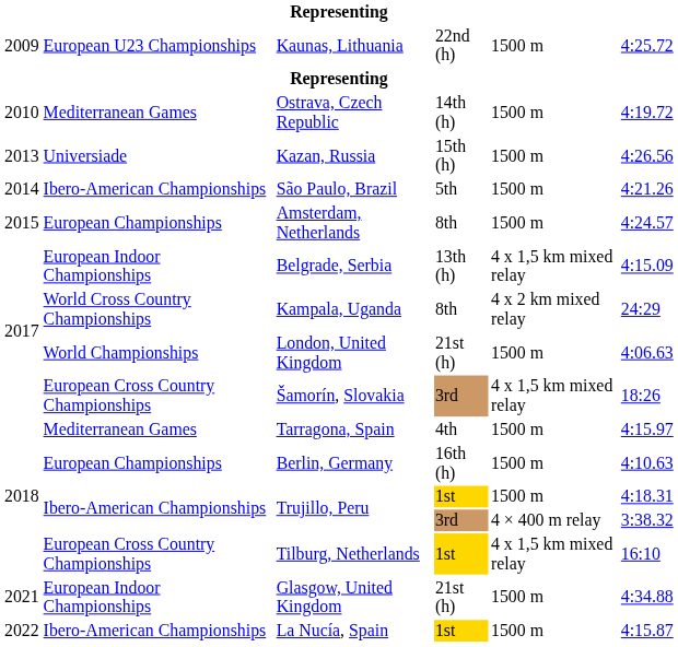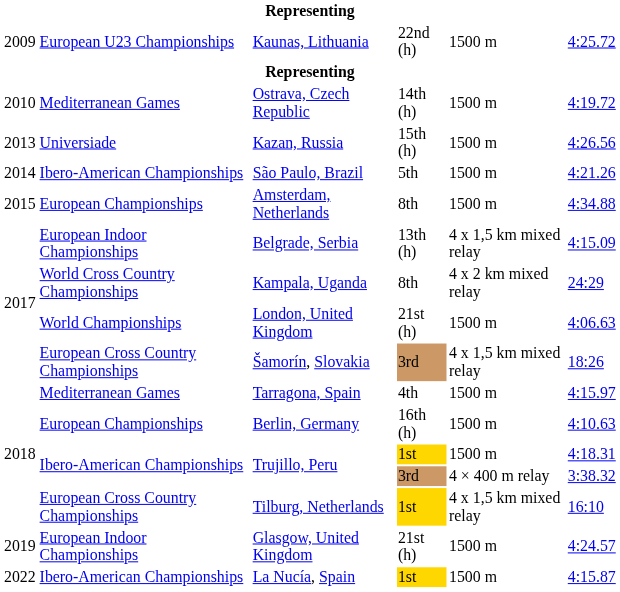Amsterdam, Netherlands | column 6: 4:24.57 -> 4:34.88
Glasgow, United Kingdom | column 1: 2021 -> 2019
Glasgow, United Kingdom | column 6: 4:34.88 -> 4:24.57
